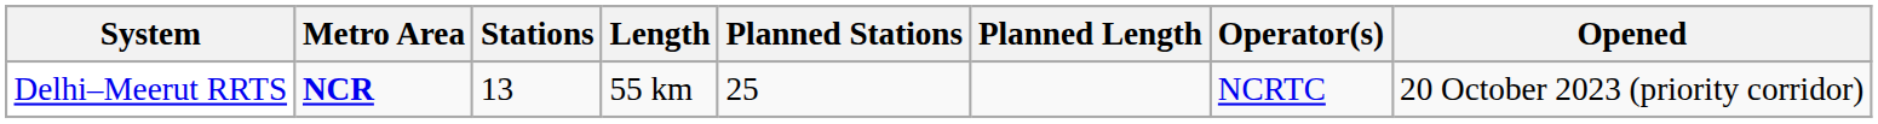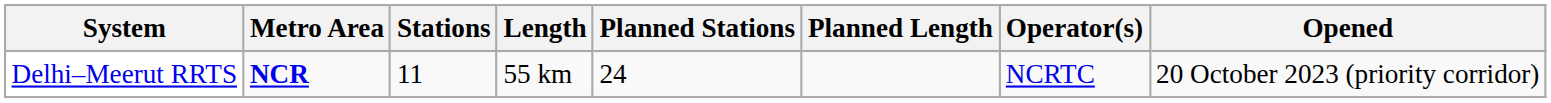Delhi–Meerut RRTS | Stations: 13 -> 11
Delhi–Meerut RRTS | Planned Stations: 25 -> 24
